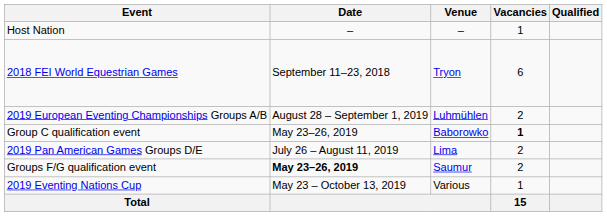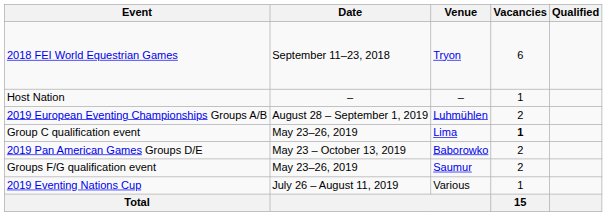rows swapped: Host Nation <-> 2018 FEI World Equestrian Games
Group C qualification event | Venue: Baborowko -> Lima
2019 Pan American Games Groups D/E | Date: July 26 – August 11, 2019 -> May 23 – October 13, 2019
2019 Pan American Games Groups D/E | Venue: Lima -> Baborowko
Groups F/G qualification event | Date: bold -> normal
2019 Eventing Nations Cup | Date: May 23 – October 13, 2019 -> July 26 – August 11, 2019
